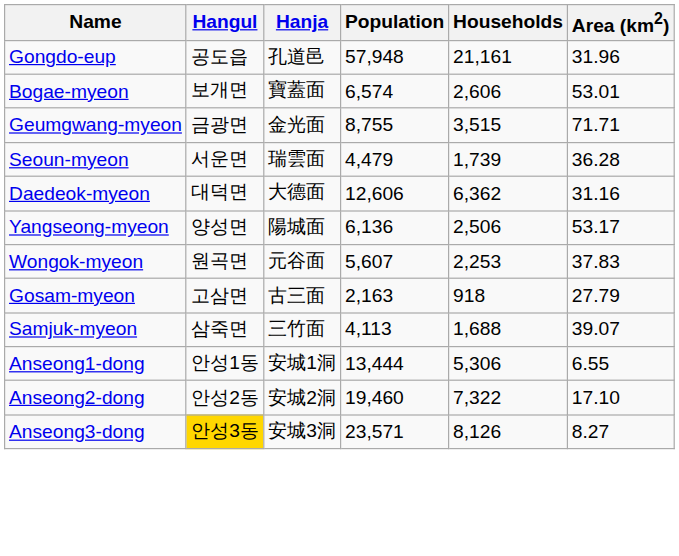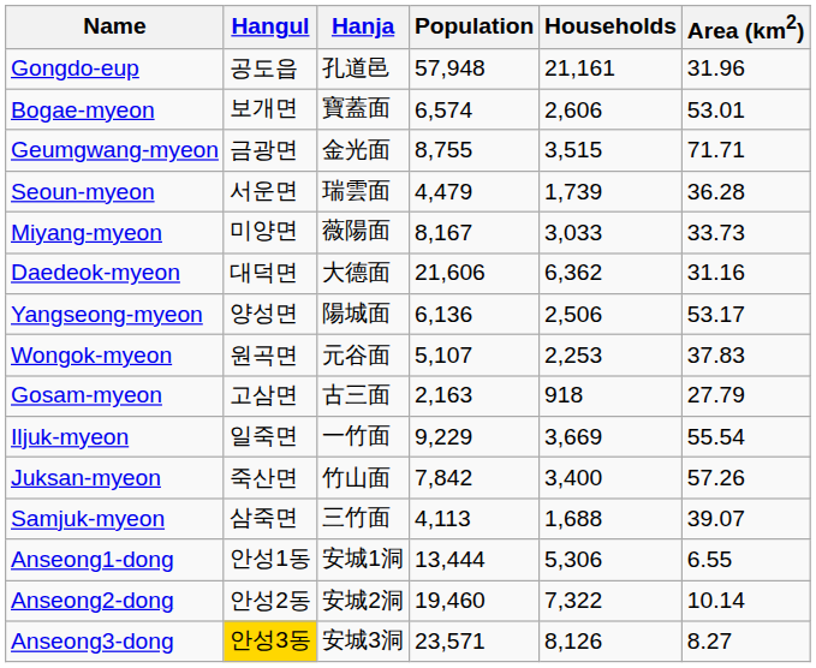+ row: Miyang-myeon | 미양면 | 薇陽面 | 8,167 | 3,033 | 33.73
Daedeok-myeon | Population: 12,606 -> 21,606
Wongok-myeon | Population: 5,607 -> 5,107
+ row: Iljuk-myeon | 일죽면 | 一竹面 | 9,229 | 3,669 | 55.54
+ row: Juksan-myeon | 죽산면 | 竹山面 | 7,842 | 3,400 | 57.26
Anseong2-dong | Area (km2): 17.10 -> 10.14
